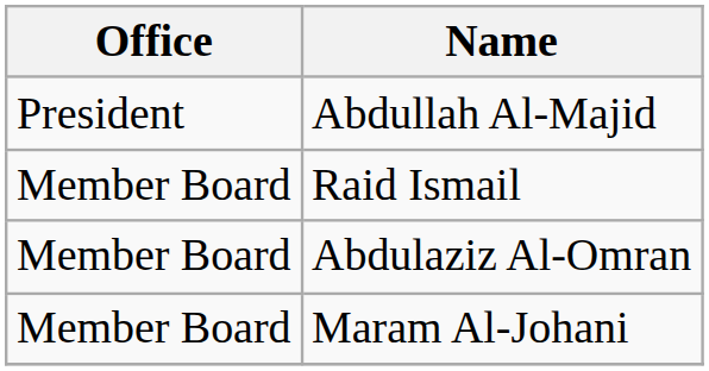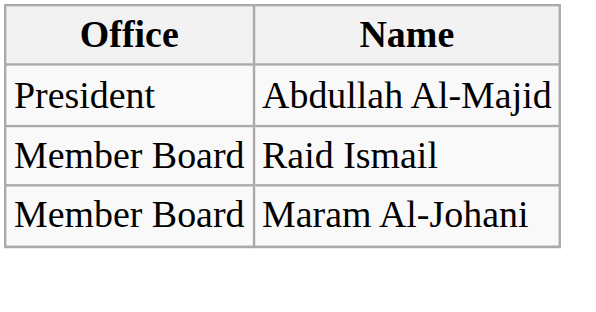- row: Member Board | Abdulaziz Al-Omran
